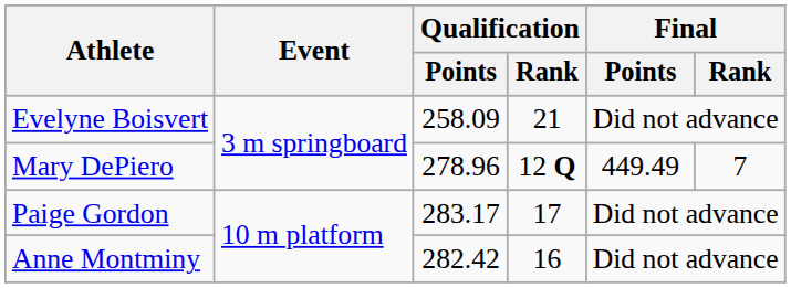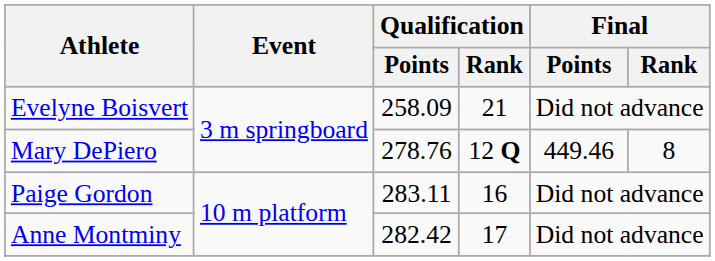Mary DePiero | Qualification / Points: 278.96 -> 278.76
Mary DePiero | Final / Points: 449.49 -> 449.46
Mary DePiero | Final / Rank: 7 -> 8
Paige Gordon | Qualification / Points: 283.17 -> 283.11
Paige Gordon | Qualification / Rank: 17 -> 16
Anne Montminy | Qualification / Rank: 16 -> 17
